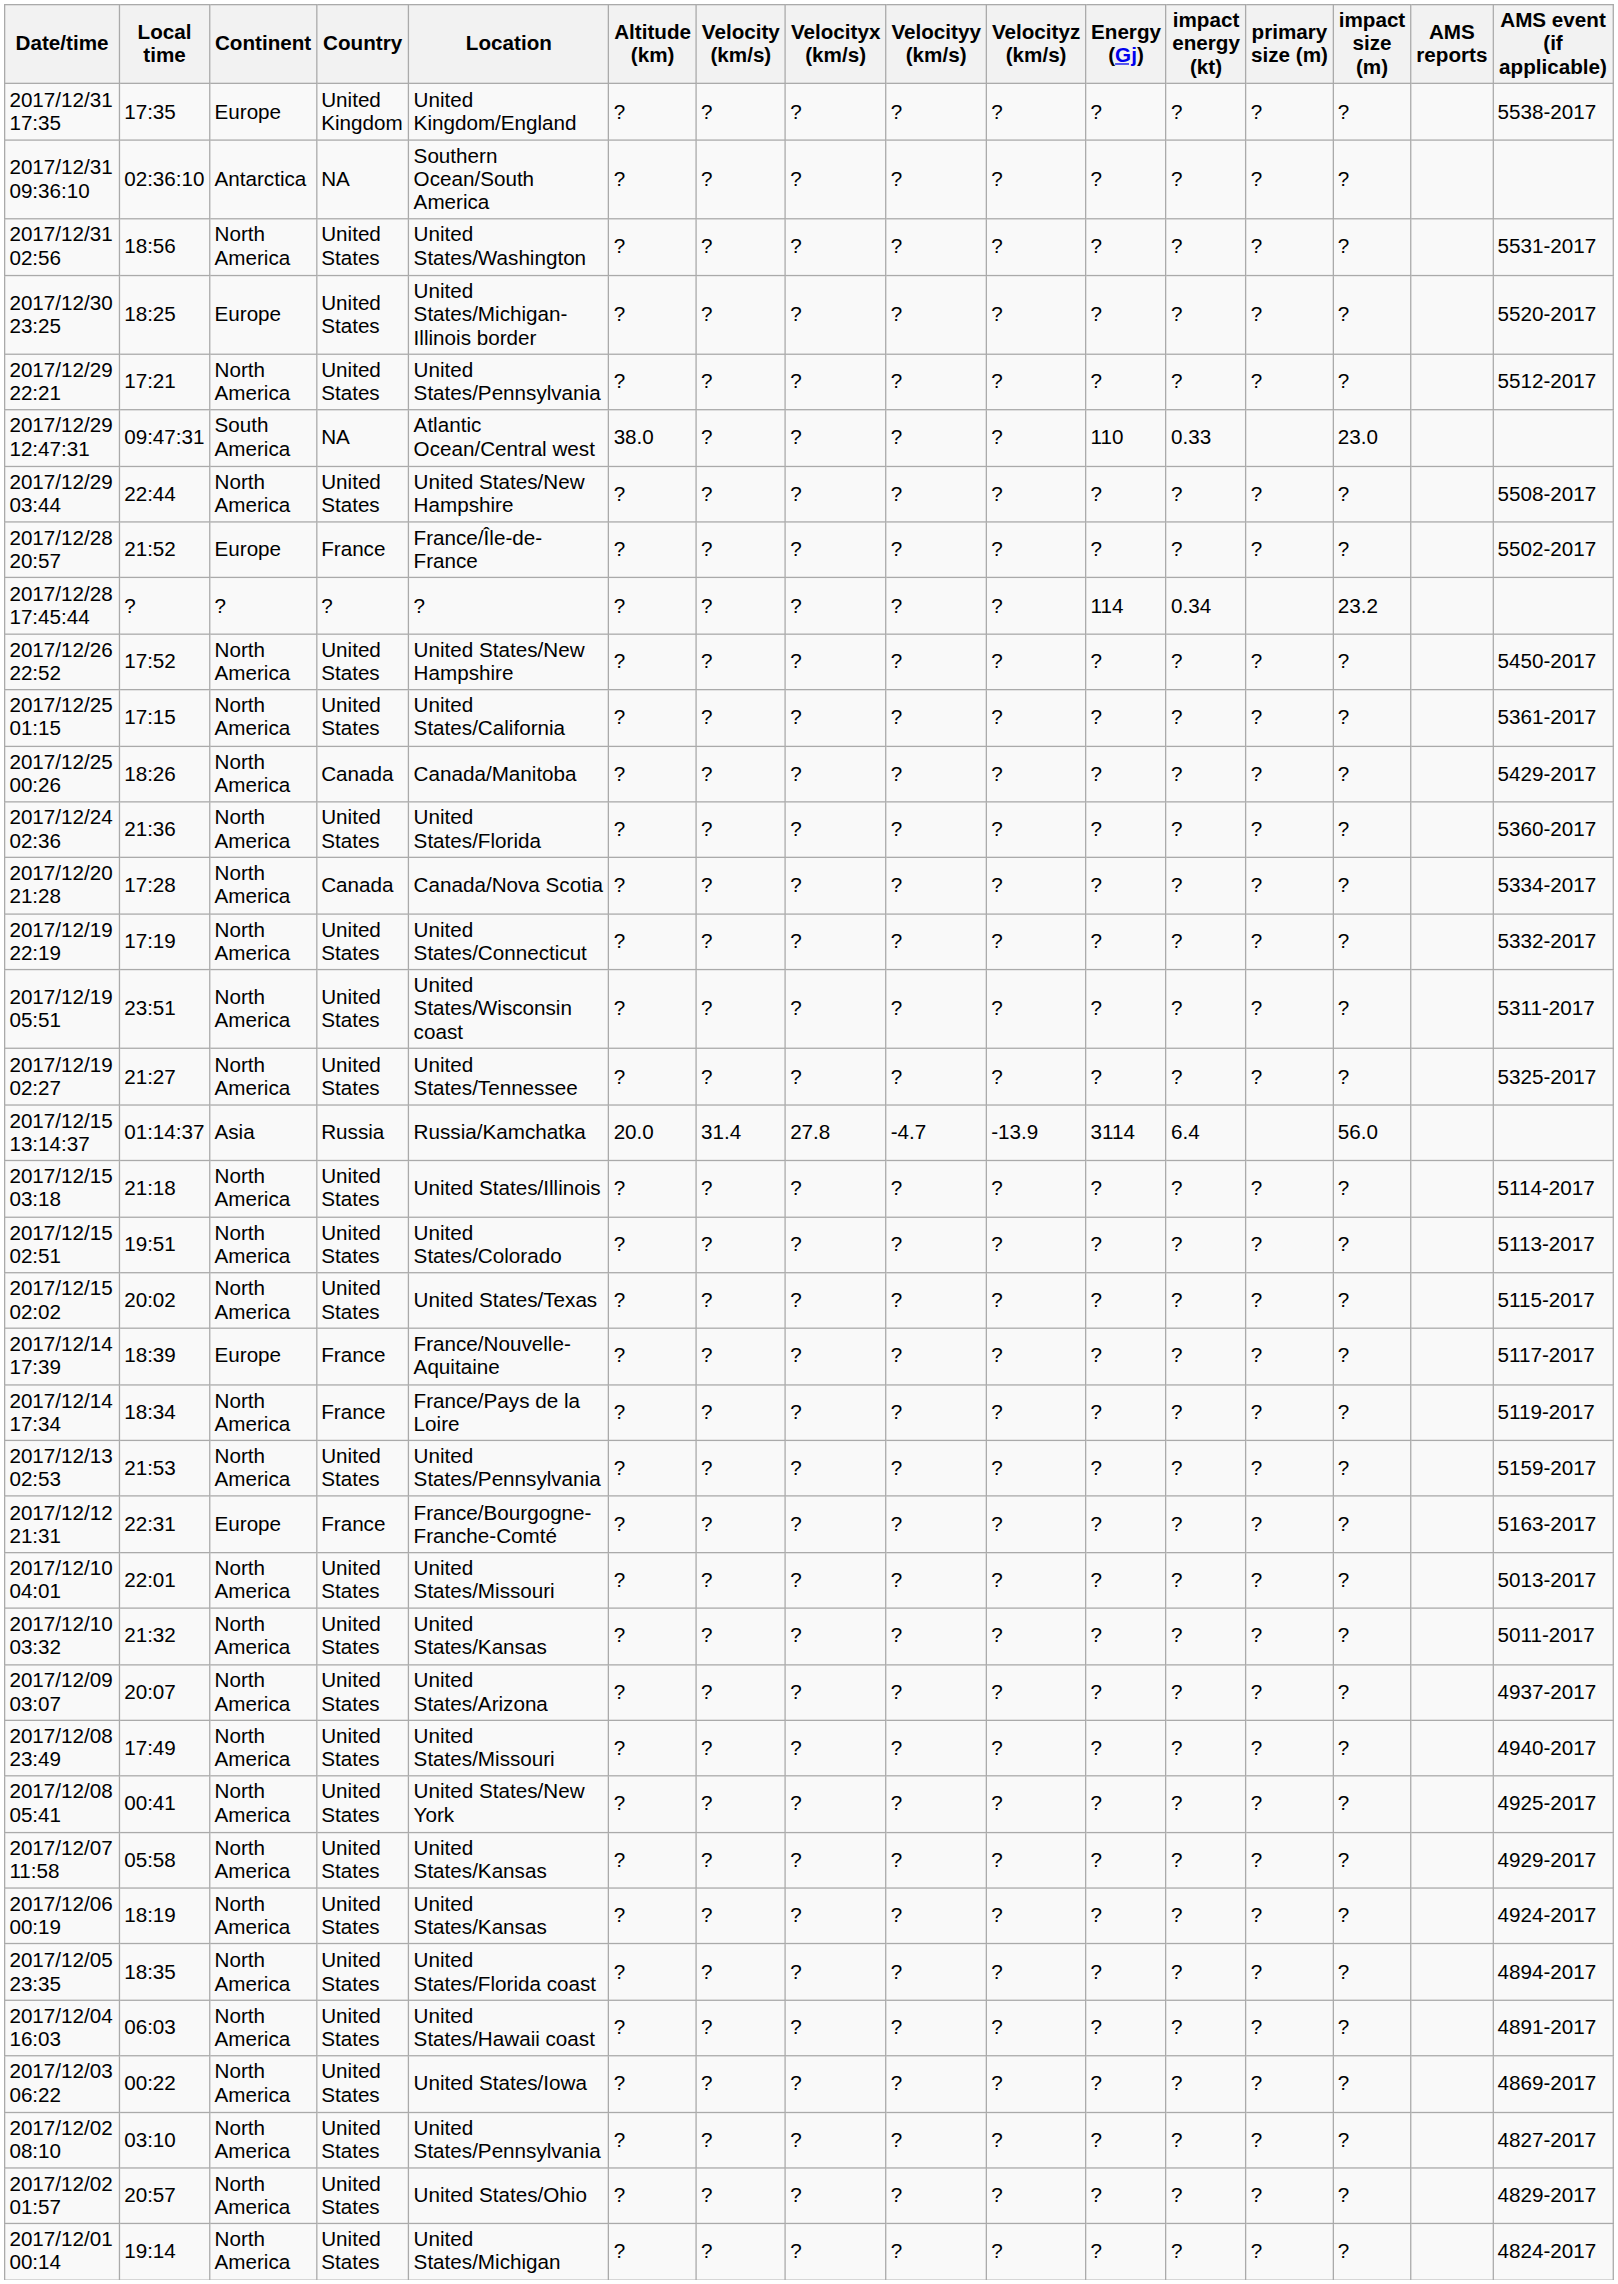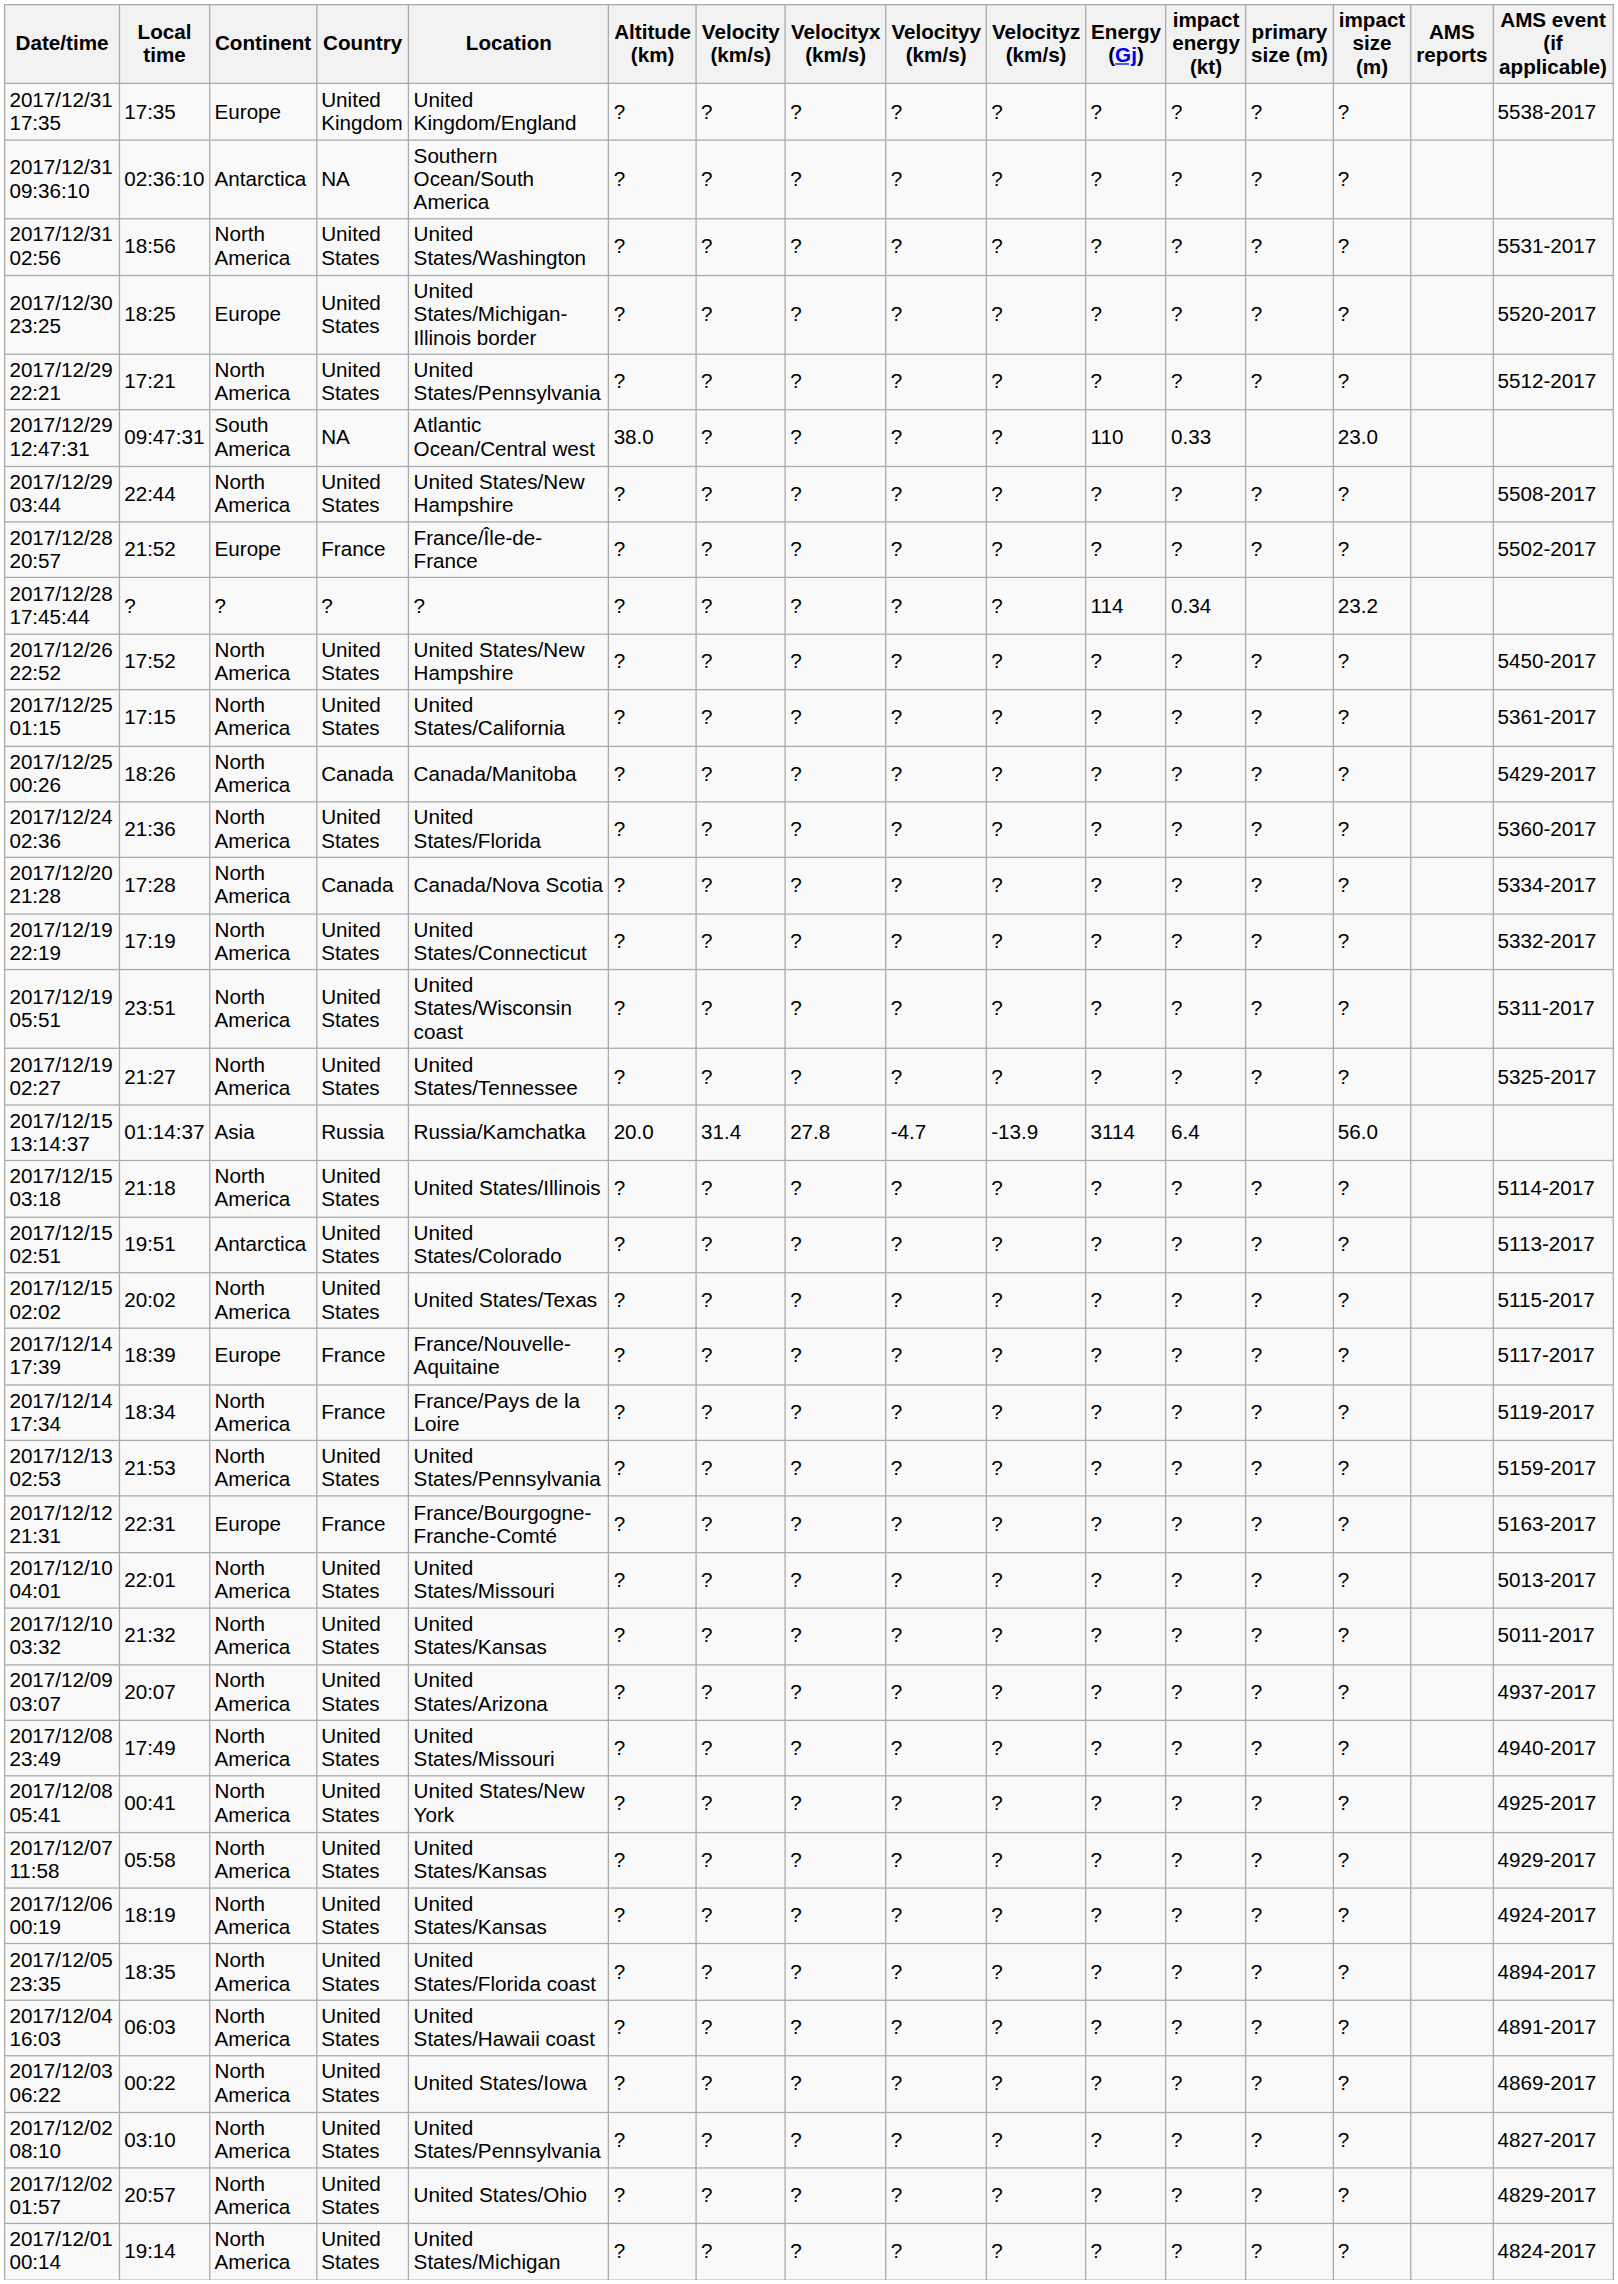2017/12/15 02:51 | Continent: North America -> Antarctica
